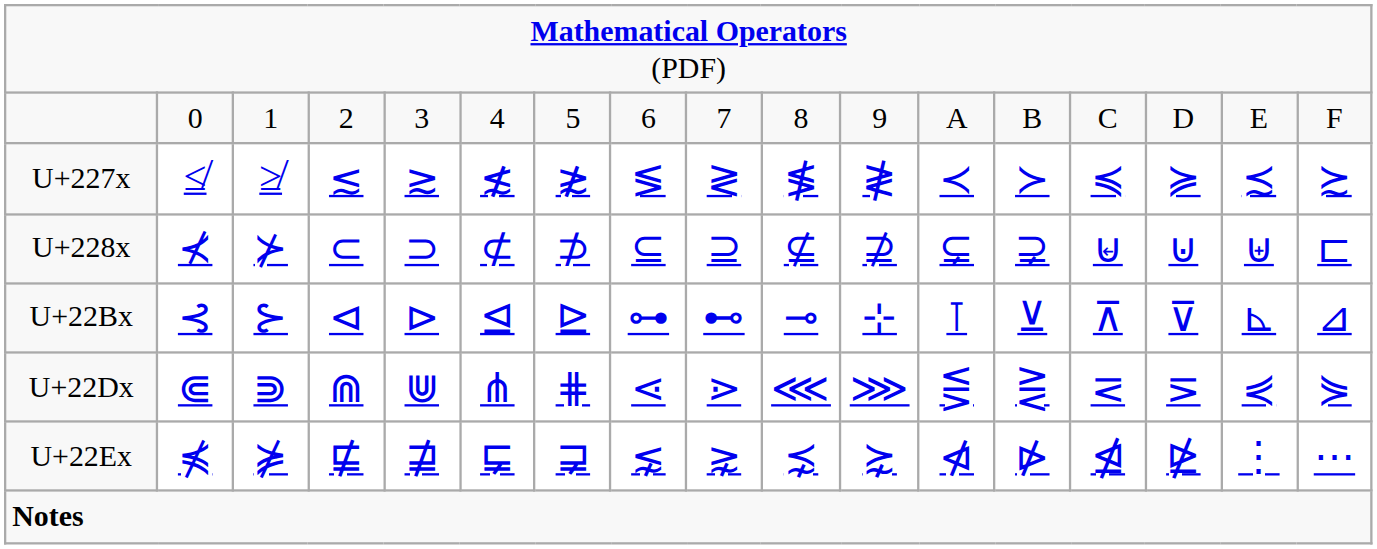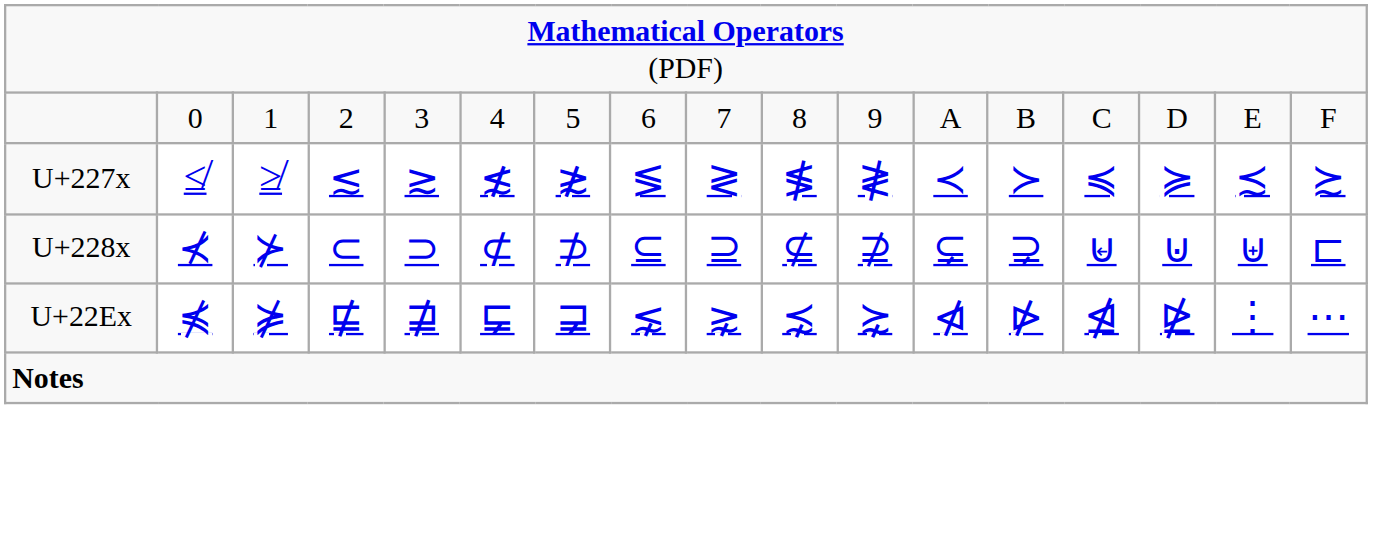- row: U+22Bx | ⊰ | ⊱ | ⊲ | ⊳ | ⊴ | ⊵ | ⊶ | ⊷ | ⊸ | ⊹ | ⊺ | ⊻ | ⊼ | ⊽ | ⊾ | ⊿
- row: U+22Dx | ⋐ | ⋑ | ⋒ | ⋓ | ⋔ | ⋕ | ⋖ | ⋗ | ⋘ | ⋙ | ⋚ | ⋛ | ⋜ | ⋝ | ⋞ | ⋟
